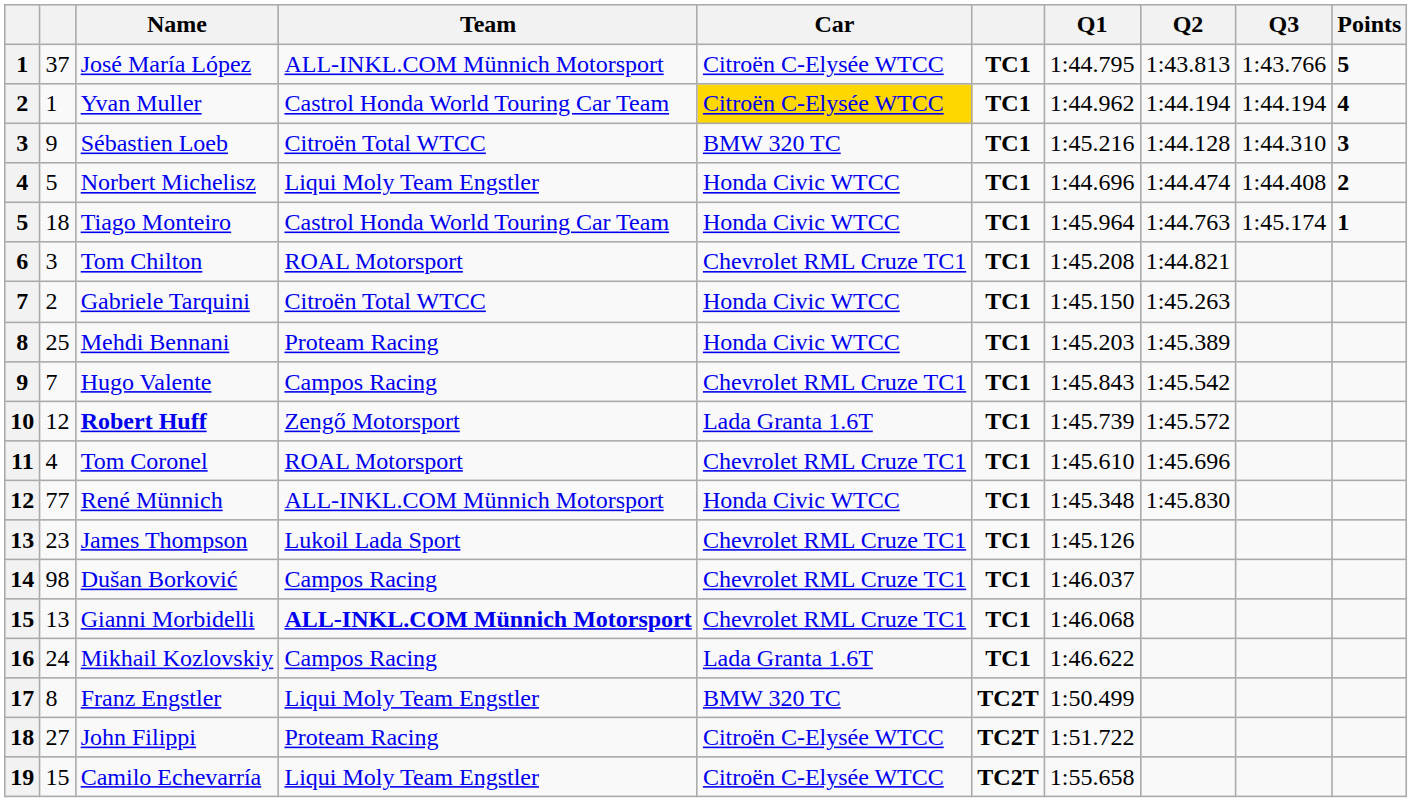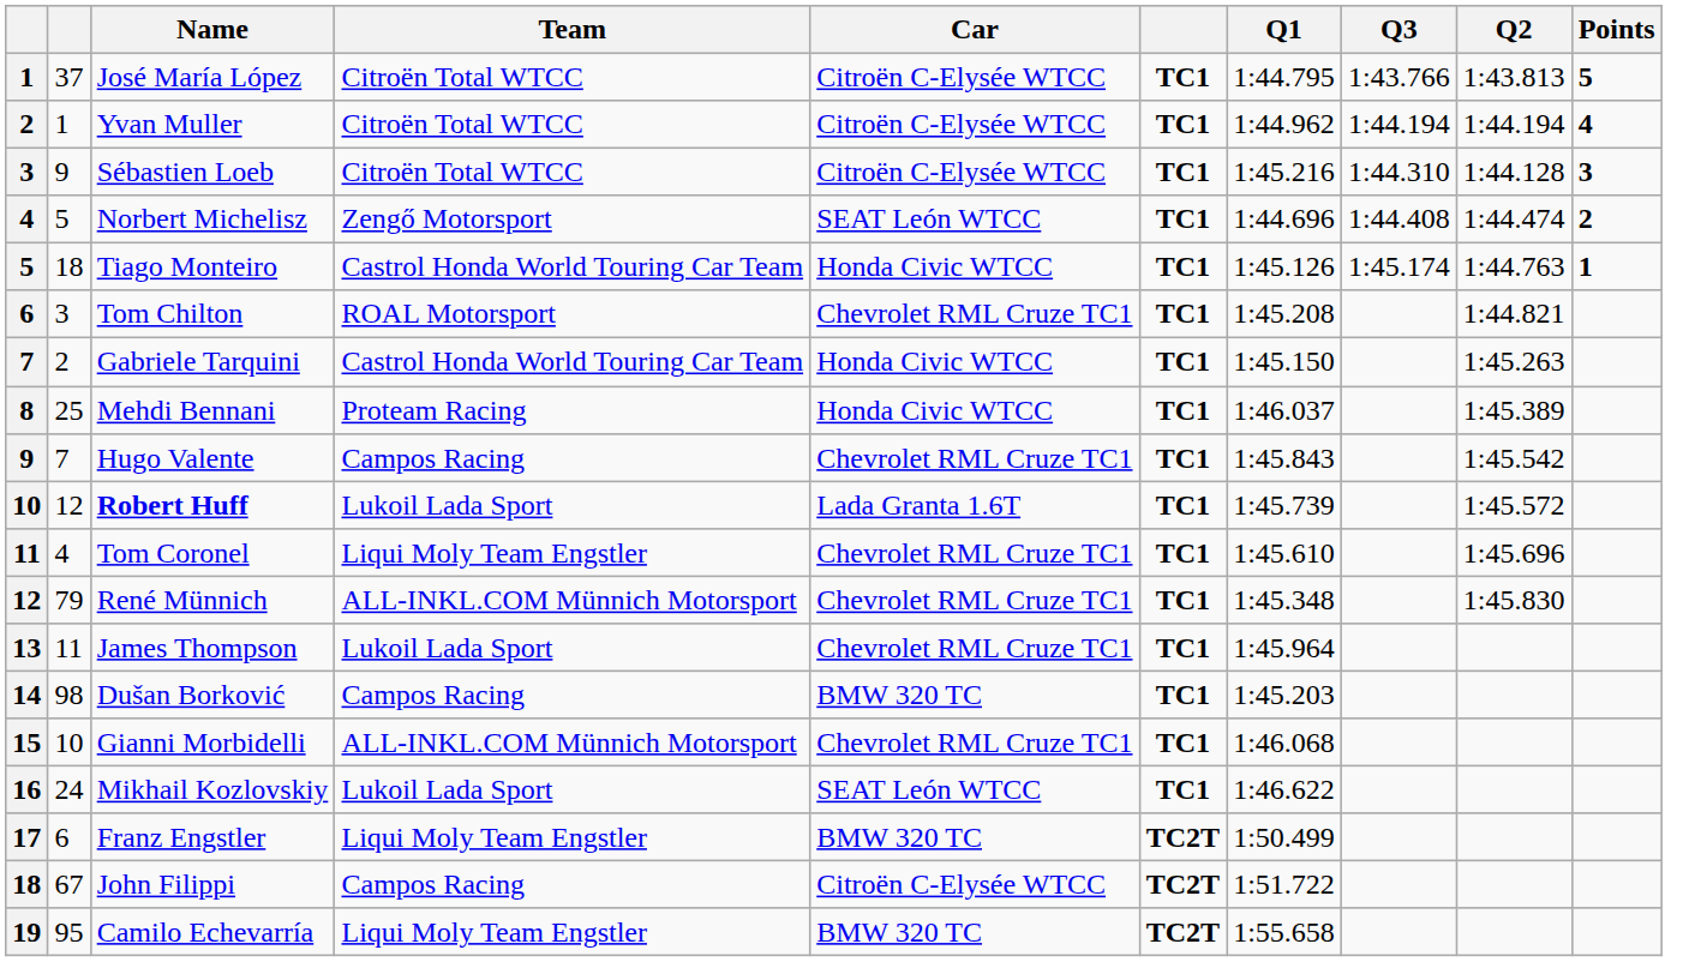columns swapped: Q2 <-> Q3
José María López | Team: ALL-INKL.COM Münnich Motorsport -> Citroën Total WTCC
Yvan Muller | Team: Castrol Honda World Touring Car Team -> Citroën Total WTCC
Yvan Muller | Car: gold background -> no background
Sébastien Loeb | Car: BMW 320 TC -> Citroën C-Elysée WTCC
Norbert Michelisz | Team: Liqui Moly Team Engstler -> Zengő Motorsport
Norbert Michelisz | Car: Honda Civic WTCC -> SEAT León WTCC
Tiago Monteiro | Q1: 1:45.964 -> 1:45.126
Gabriele Tarquini | Team: Citroën Total WTCC -> Castrol Honda World Touring Car Team
Mehdi Bennani | Q1: 1:45.203 -> 1:46.037
Robert Huff | Team: Zengő Motorsport -> Lukoil Lada Sport
Tom Coronel | Team: ROAL Motorsport -> Liqui Moly Team Engstler
René Münnich | column 2: 77 -> 79
René Münnich | Car: Honda Civic WTCC -> Chevrolet RML Cruze TC1
James Thompson | column 2: 23 -> 11
James Thompson | Q1: 1:45.126 -> 1:45.964
Dušan Borković | Car: Chevrolet RML Cruze TC1 -> BMW 320 TC
Dušan Borković | Q1: 1:46.037 -> 1:45.203
Gianni Morbidelli | column 2: 13 -> 10
Gianni Morbidelli | Team: bold -> normal
Mikhail Kozlovskiy | Team: Campos Racing -> Lukoil Lada Sport
Mikhail Kozlovskiy | Car: Lada Granta 1.6T -> SEAT León WTCC
Franz Engstler | column 2: 8 -> 6
John Filippi | column 2: 27 -> 67
John Filippi | Team: Proteam Racing -> Campos Racing
Camilo Echevarría | column 2: 15 -> 95
Camilo Echevarría | Car: Citroën C-Elysée WTCC -> BMW 320 TC
